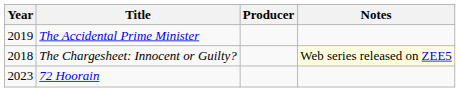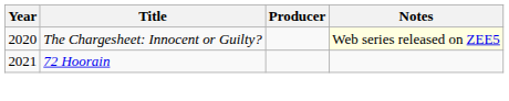- row: 2019 | The Accidental Prime Minister
The Chargesheet: Innocent or Guilty? | Year: 2018 -> 2020
72 Hoorain | Year: 2023 -> 2021
